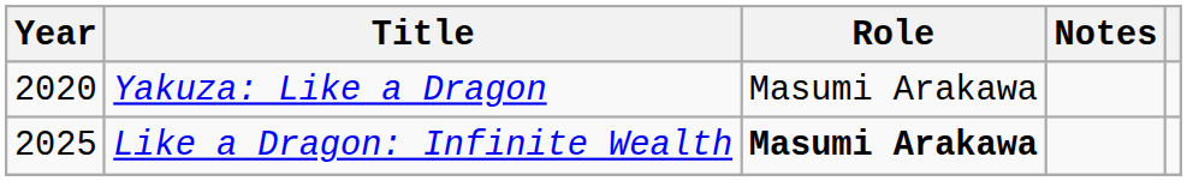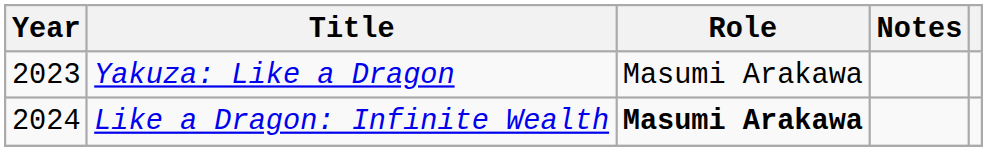Yakuza: Like a Dragon | Year: 2020 -> 2023
Like a Dragon: Infinite Wealth | Year: 2025 -> 2024
